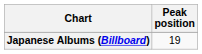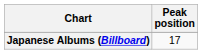Japanese Albums (Billboard) | Peak position: 19 -> 17
